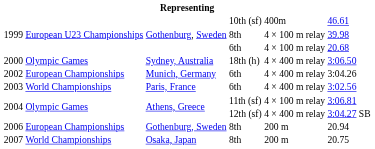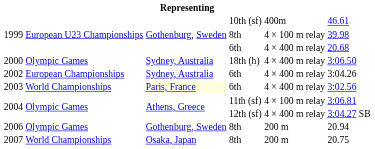1999 / 6th | column 5: 4 × 100 m relay -> 4 × 400 m relay
2002 | column 3: Munich, Germany -> Sydney, Australia
2003 | column 3: no background -> lightyellow background
2006 | column 2: European Championships -> Olympic Games
